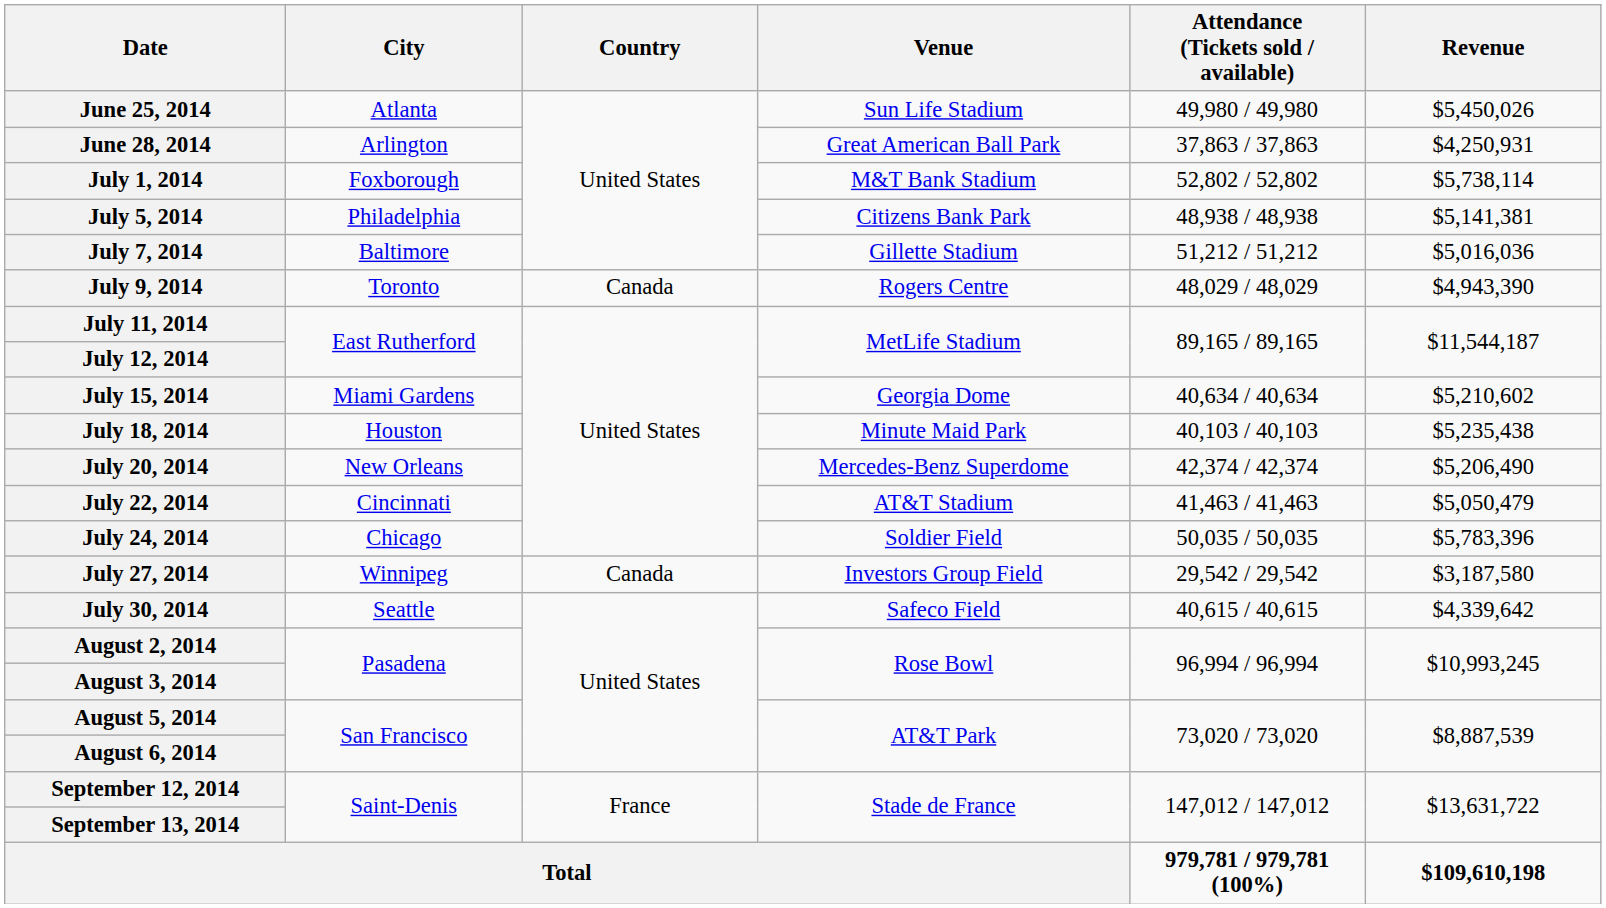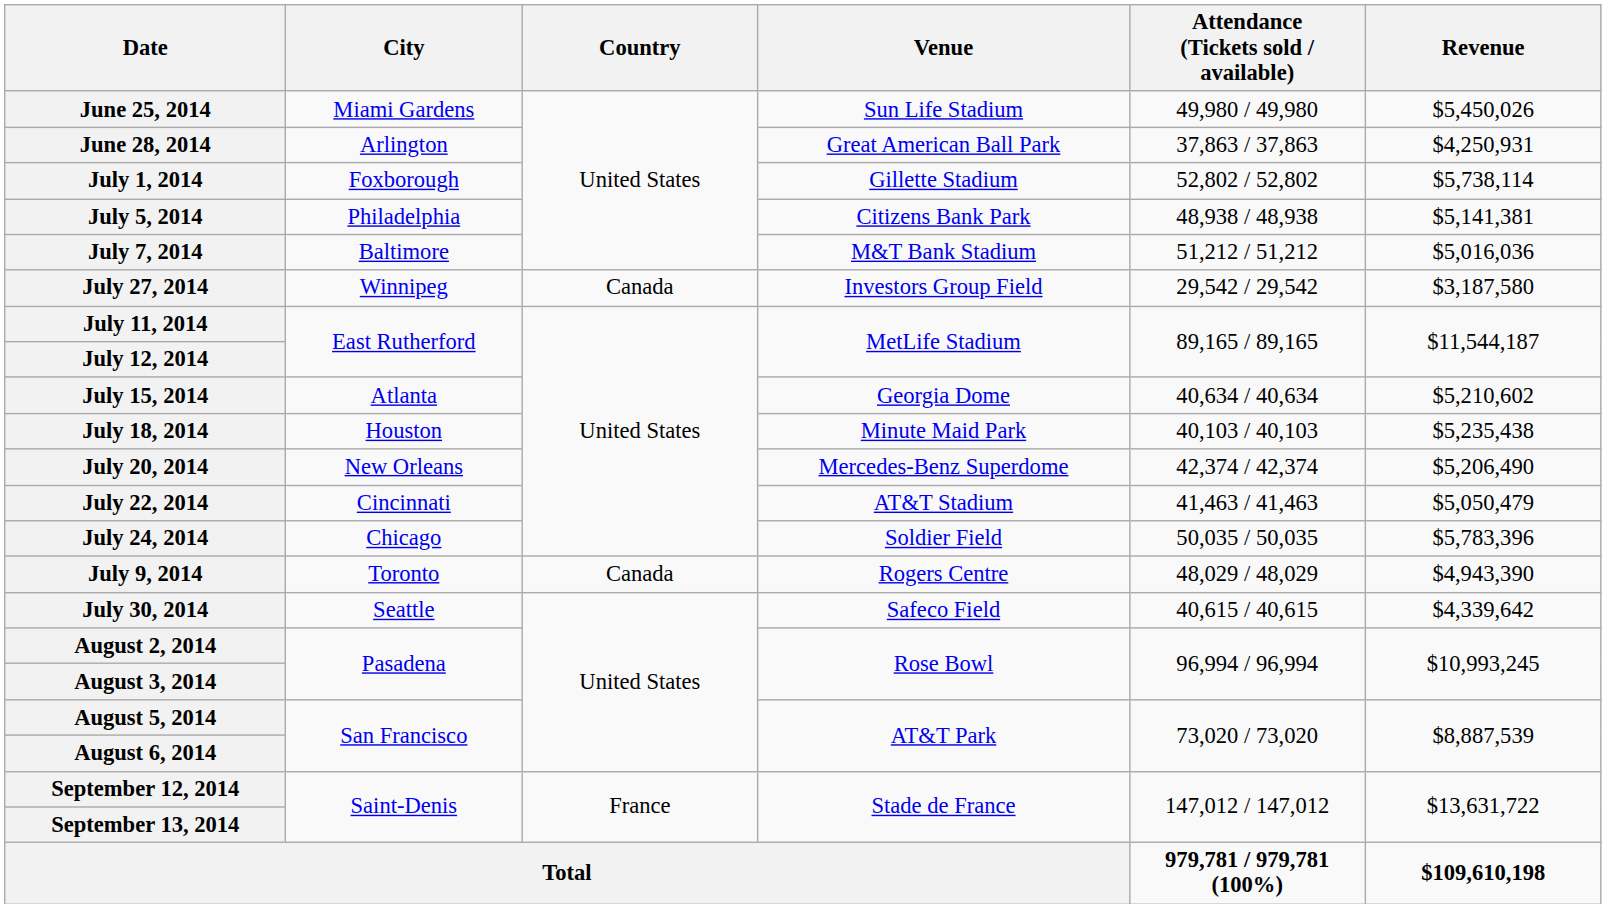June 25, 2014 | City: Atlanta -> Miami Gardens
July 1, 2014 | Venue: M&T Bank Stadium -> Gillette Stadium
July 7, 2014 | Venue: Gillette Stadium -> M&T Bank Stadium
rows swapped: July 9, 2014 <-> July 27, 2014
July 15, 2014 | City: Miami Gardens -> Atlanta
